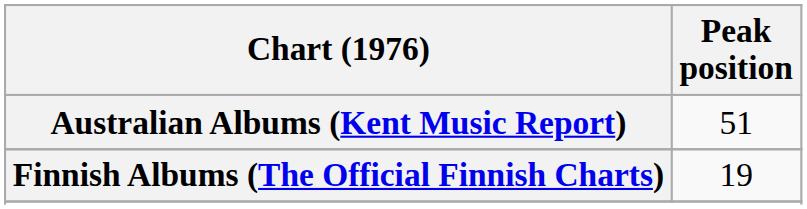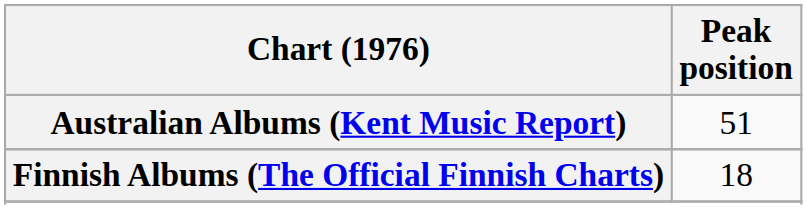Finnish Albums (The Official Finnish Charts) | Peak position: 19 -> 18
